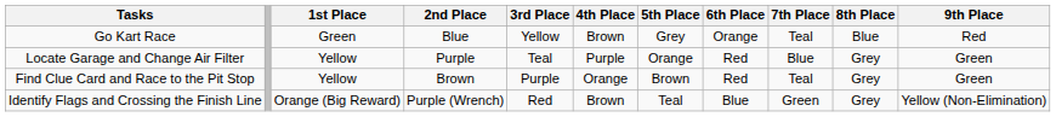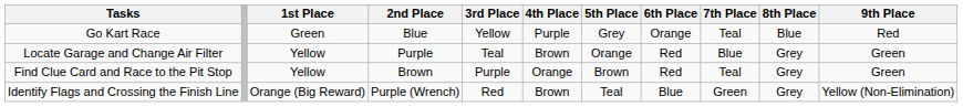Go Kart Race | 4th Place: Brown -> Purple
Locate Garage and Change Air Filter | 4th Place: Purple -> Brown
